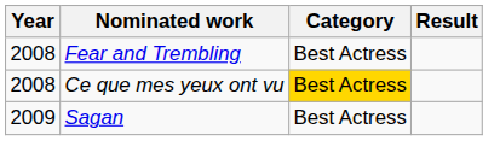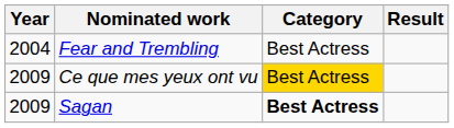Fear and Trembling | Year: 2008 -> 2004
Ce que mes yeux ont vu | Year: 2008 -> 2009
Sagan | Category: normal -> bold
